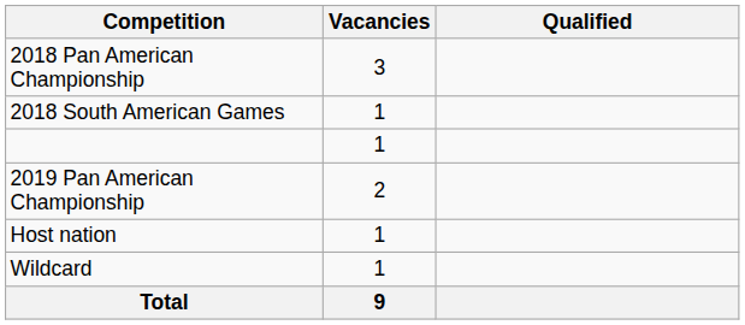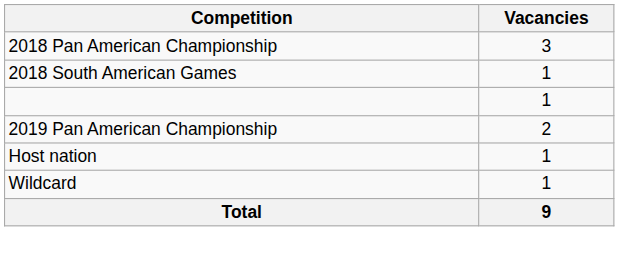- column: Qualified
